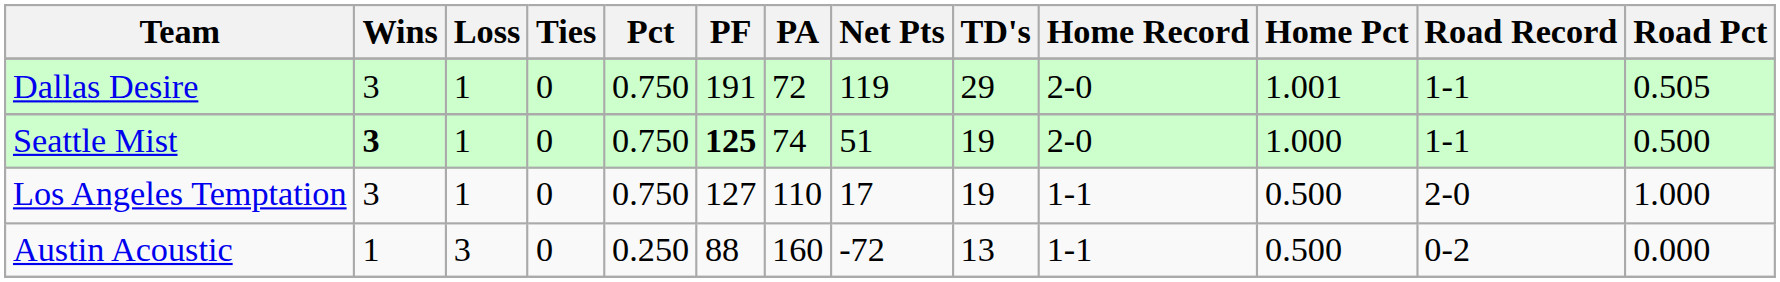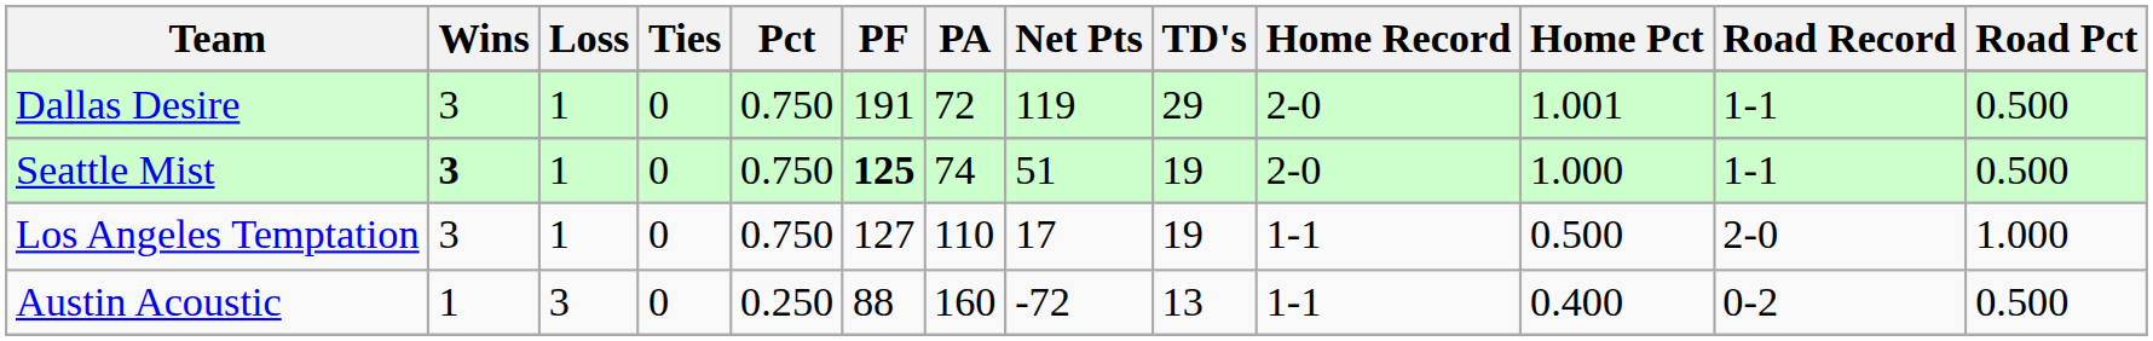Dallas Desire | Road Pct: 0.505 -> 0.500
Austin Acoustic | Home Pct: 0.500 -> 0.400
Austin Acoustic | Road Pct: 0.000 -> 0.500
